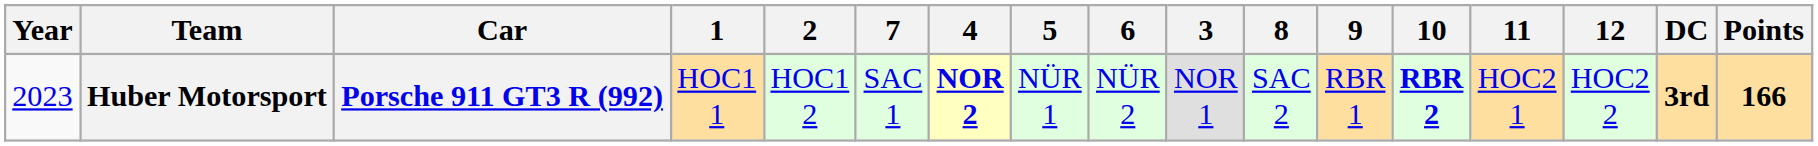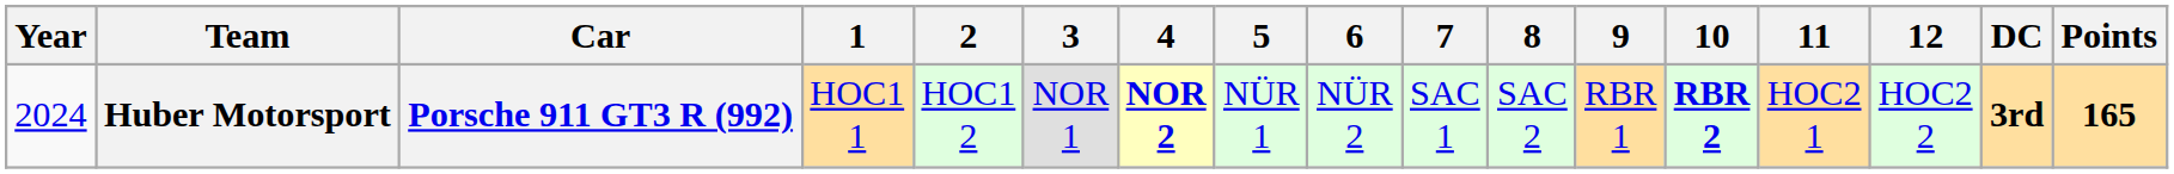columns swapped: 3 <-> 7
Huber Motorsport | Year: 2023 -> 2024
Huber Motorsport | Points: 166 -> 165
